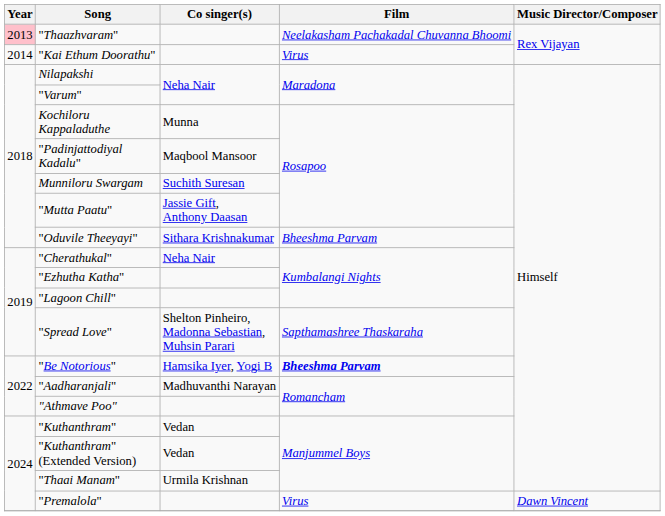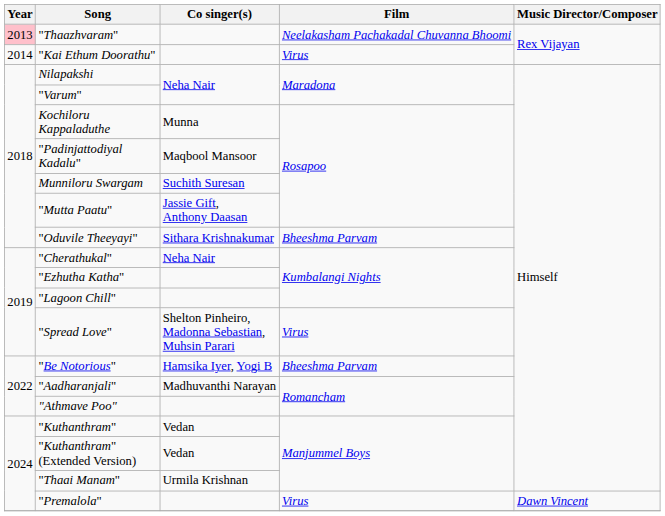"Spread Love" | Film: Sapthamashree Thaskaraha -> Virus
"Be Notorious" | Film: bold -> normal
